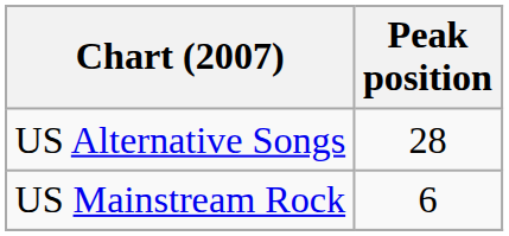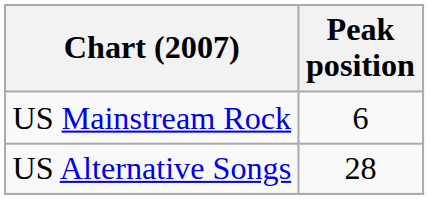rows swapped: US Alternative Songs <-> US Mainstream Rock
